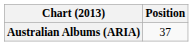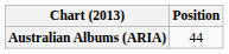Australian Albums (ARIA) | Position: 37 -> 44
